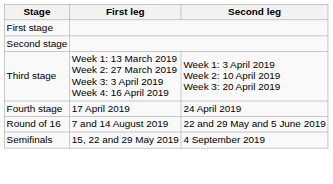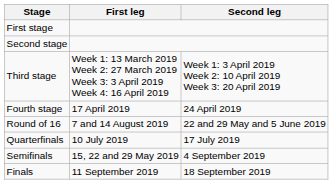+ row: Quarterfinals | 10 July 2019 | 17 July 2019
+ row: Finals | 11 September 2019 | 18 September 2019
